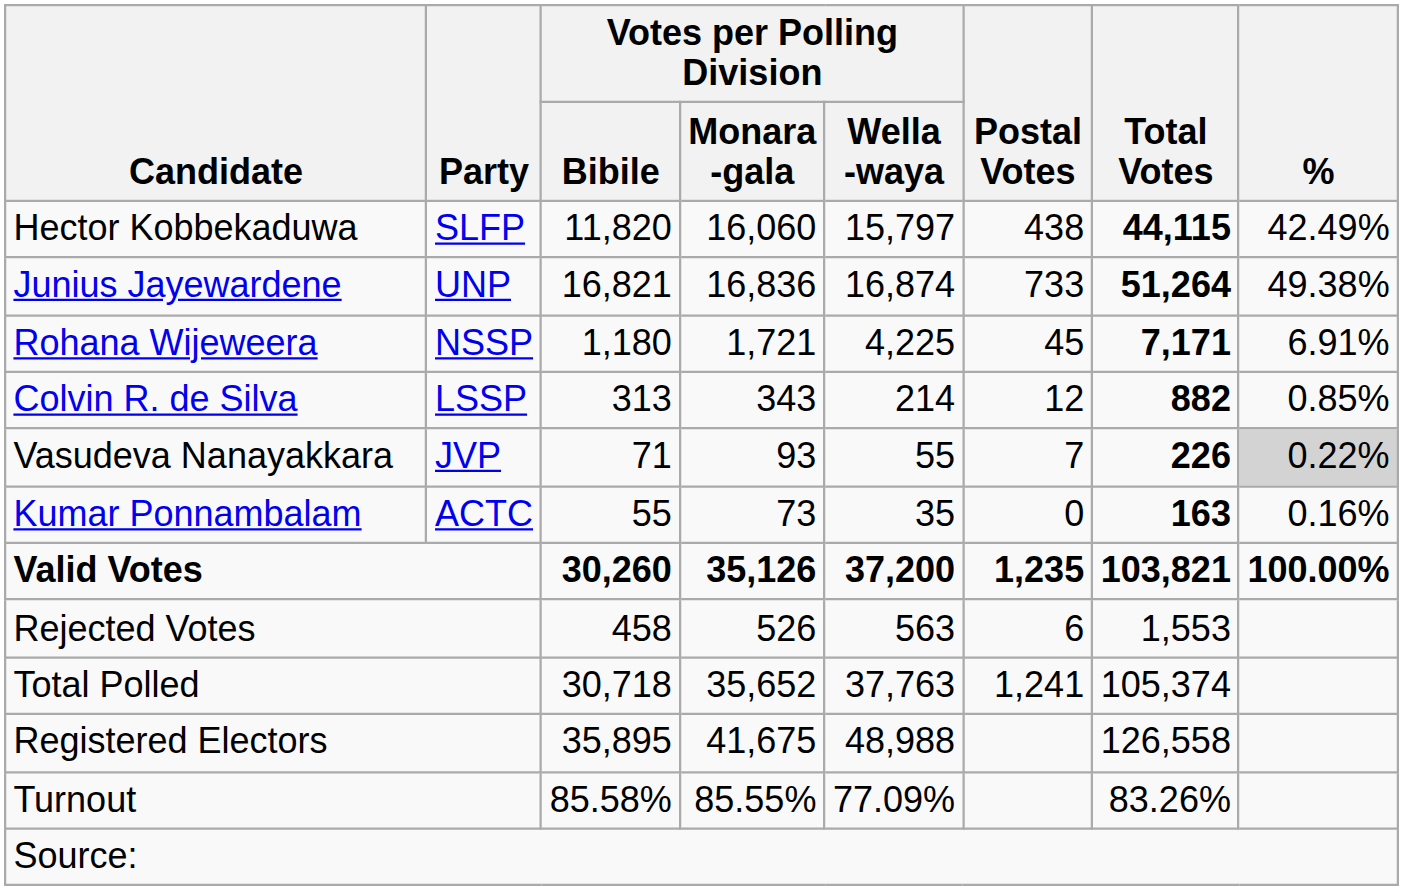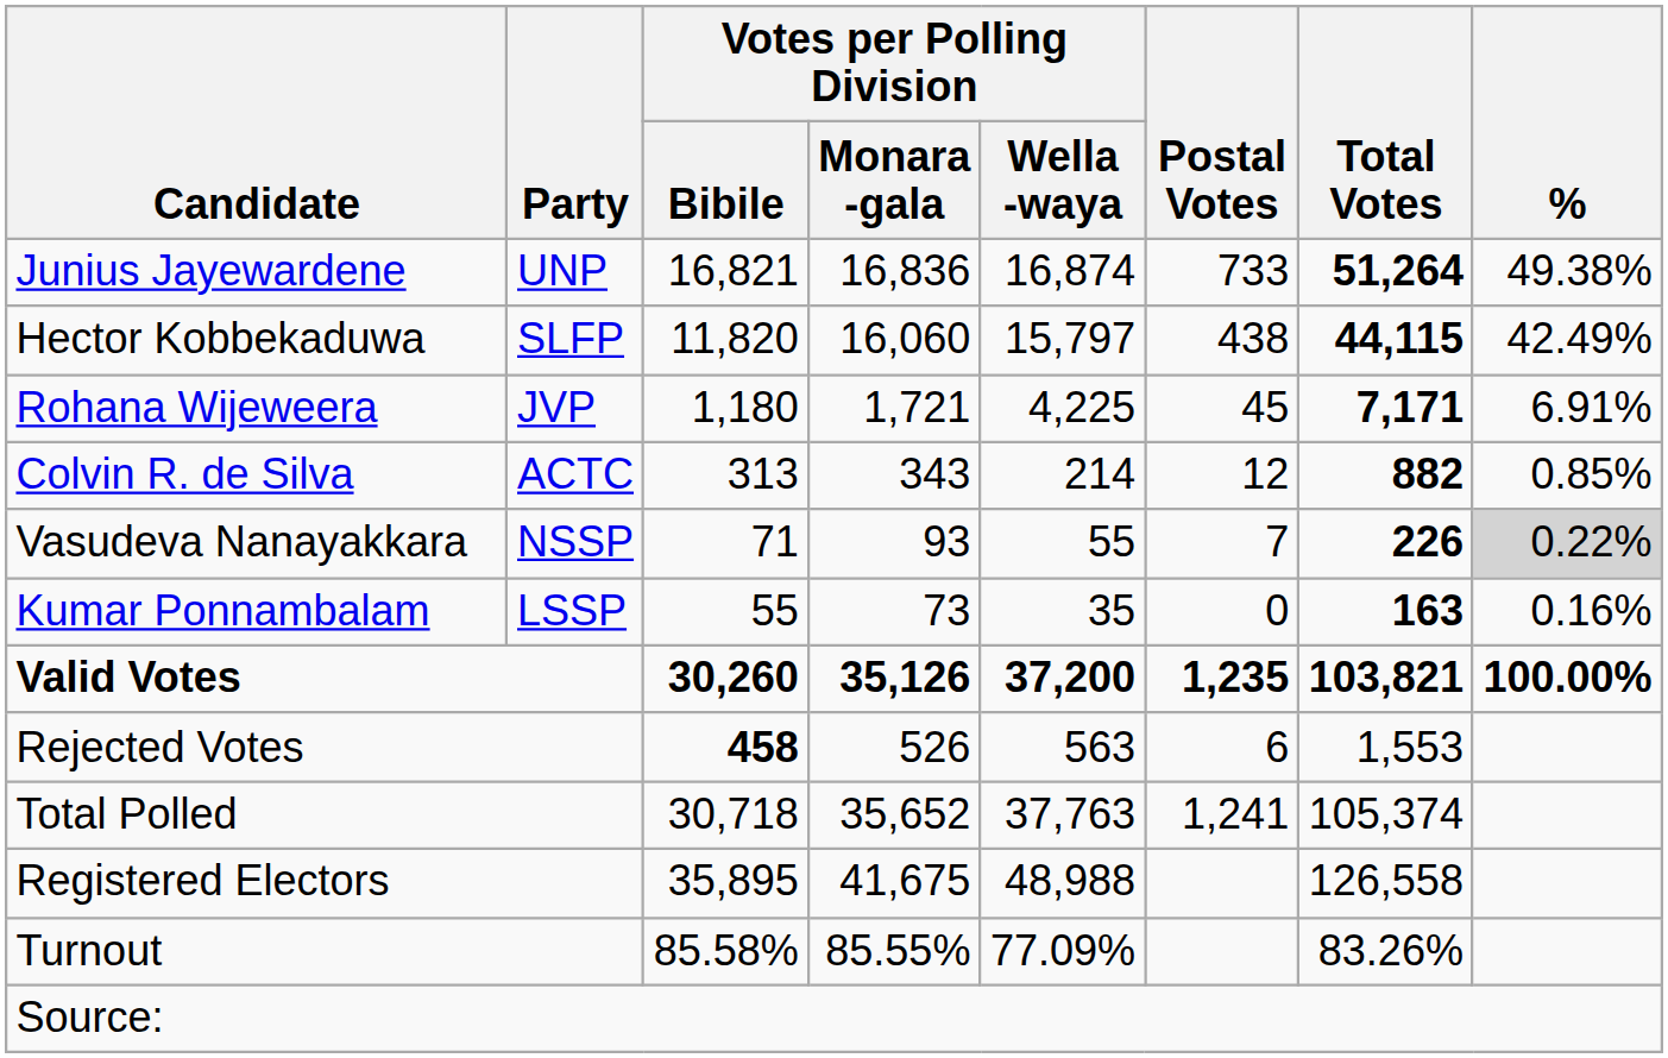rows swapped: Junius Jayewardene <-> Hector Kobbekaduwa
Rohana Wijeweera | Party: NSSP -> JVP
Colvin R. de Silva | Party: LSSP -> ACTC
Vasudeva Nanayakkara | Party: JVP -> NSSP
Kumar Ponnambalam | Party: ACTC -> LSSP
Rejected Votes | Votes per Polling Division / Bibile: normal -> bold
